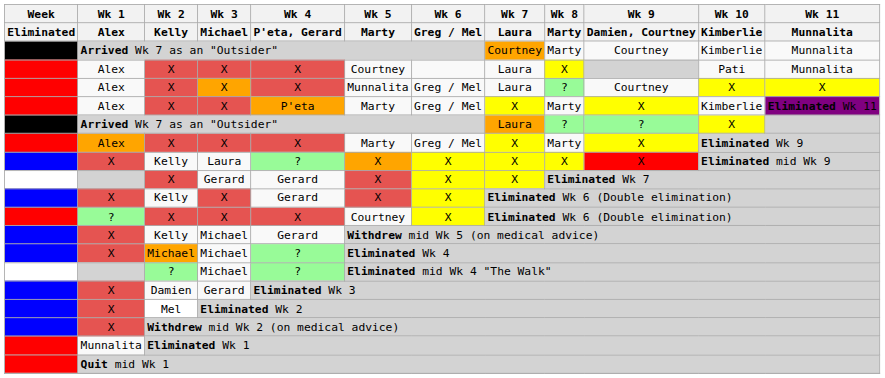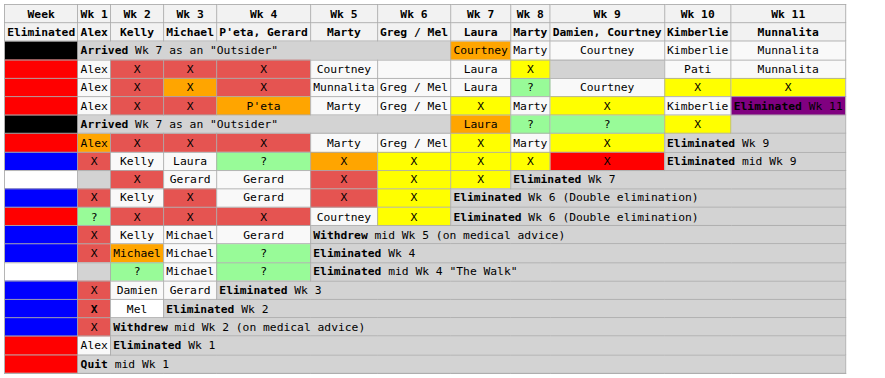Mel | Wk 1 / Alex: normal -> bold
Eliminated Wk 1 | Wk 1 / Alex: Munnalita -> Alex
